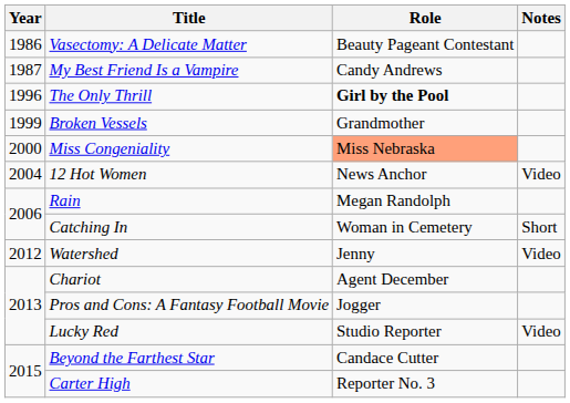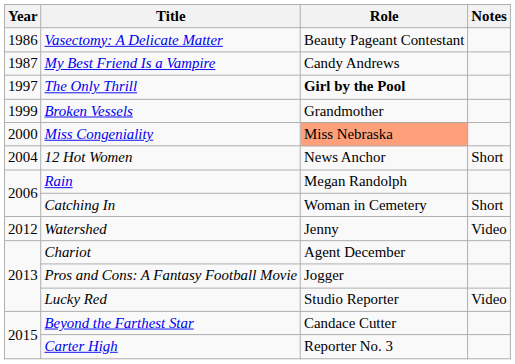The Only Thrill | Year: 1996 -> 1997
12 Hot Women | Notes: Video -> Short
